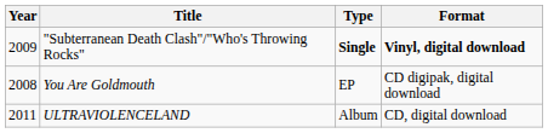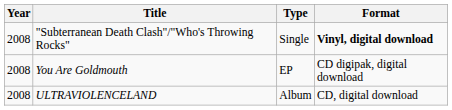"Subterranean Death Clash"/"Who's Throwing Rocks" | Year: 2009 -> 2008
"Subterranean Death Clash"/"Who's Throwing Rocks" | Type: bold -> normal
ULTRAVIOLENCELAND | Year: 2011 -> 2008
